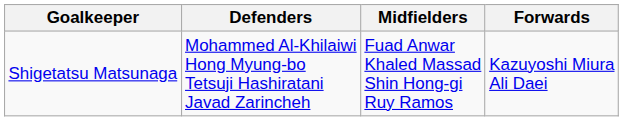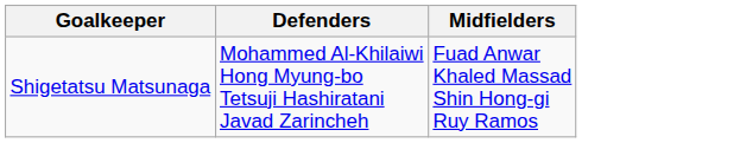- column: Forwards | Kazuyoshi Miura Ali Daei
